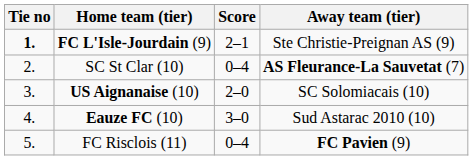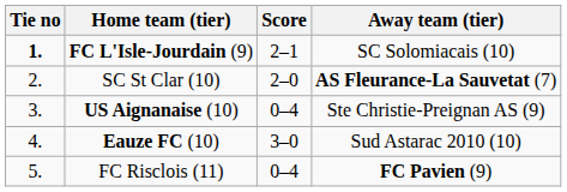FC L'Isle-Jourdain (9) | Away team (tier): Ste Christie-Preignan AS (9) -> SC Solomiacais (10)
SC St Clar (10) | Score: 0–4 -> 2–0
US Aignanaise (10) | Score: 2–0 -> 0–4
US Aignanaise (10) | Away team (tier): SC Solomiacais (10) -> Ste Christie-Preignan AS (9)
